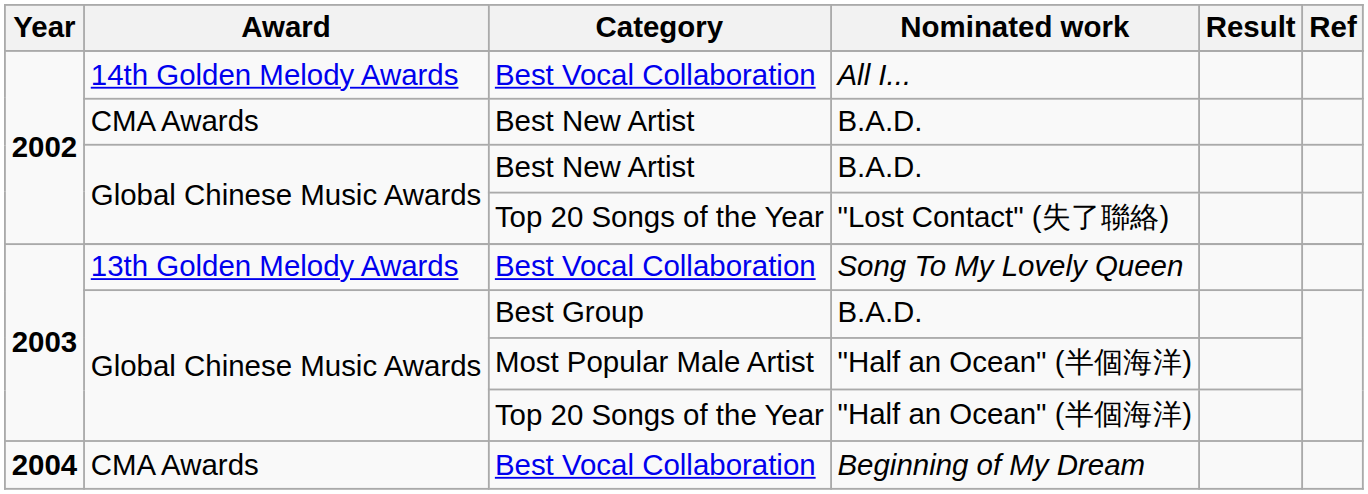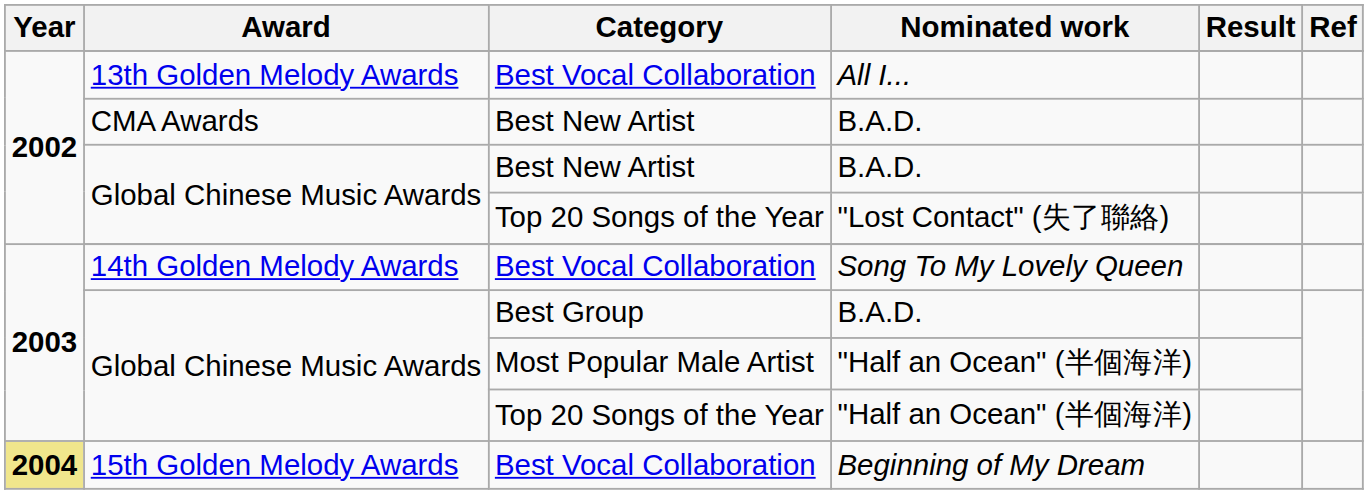All I... | Award: 14th Golden Melody Awards -> 13th Golden Melody Awards
Song To My Lovely Queen | Award: 13th Golden Melody Awards -> 14th Golden Melody Awards
Beginning of My Dream | Year: no background -> khaki background
Beginning of My Dream | Award: CMA Awards -> 15th Golden Melody Awards
